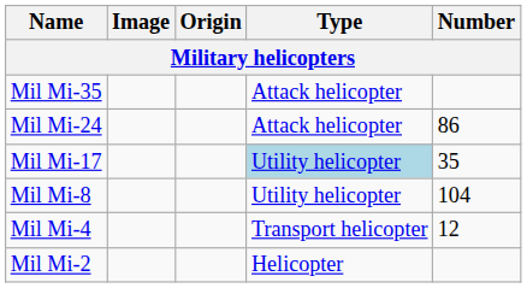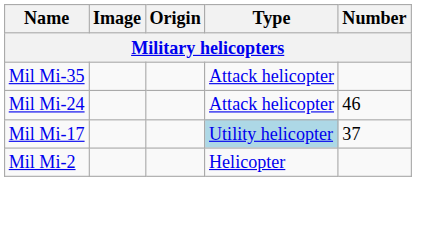Mil Mi-24 | Number: 86 -> 46
Mil Mi-17 | Number: 35 -> 37
- row: Mil Mi-8 | Utility helicopter | 104
- row: Mil Mi-4 | Transport helicopter | 12
